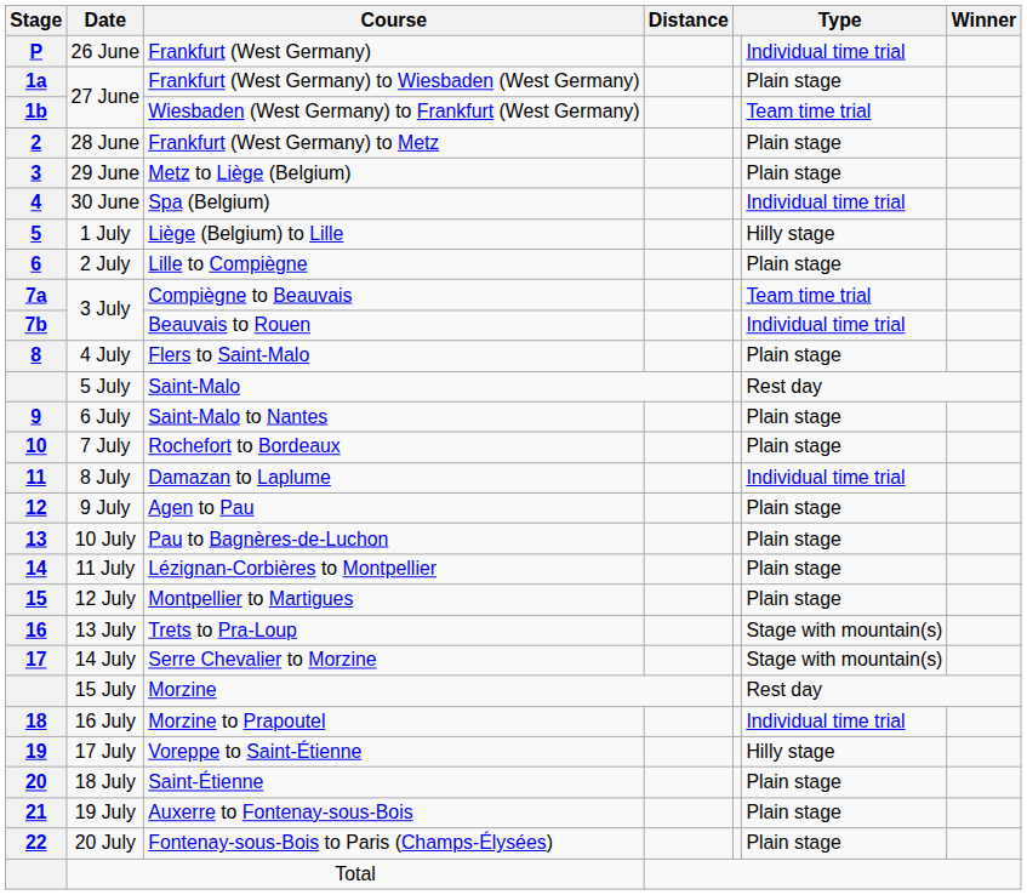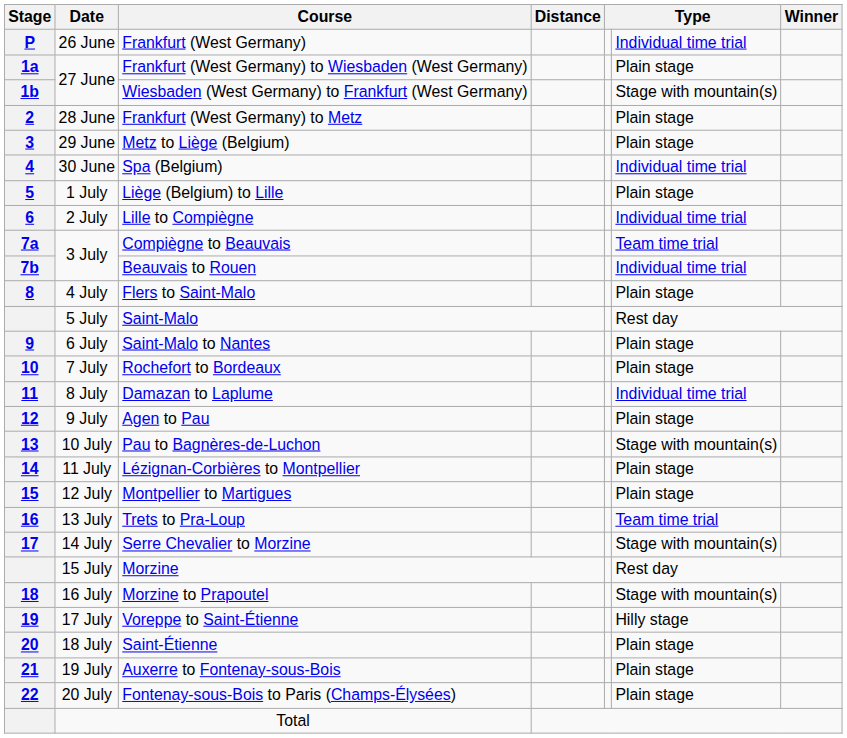Wiesbaden (West Germany) to Frankfurt (West Germany) | column 6: Team time trial -> Stage with mountain(s)
Liège (Belgium) to Lille | column 6: Hilly stage -> Plain stage
Lille to Compiègne | column 6: Plain stage -> Individual time trial
Pau to Bagnères-de-Luchon | column 6: Plain stage -> Stage with mountain(s)
Trets to Pra-Loup | column 6: Stage with mountain(s) -> Team time trial
Morzine to Prapoutel | column 6: Individual time trial -> Stage with mountain(s)
